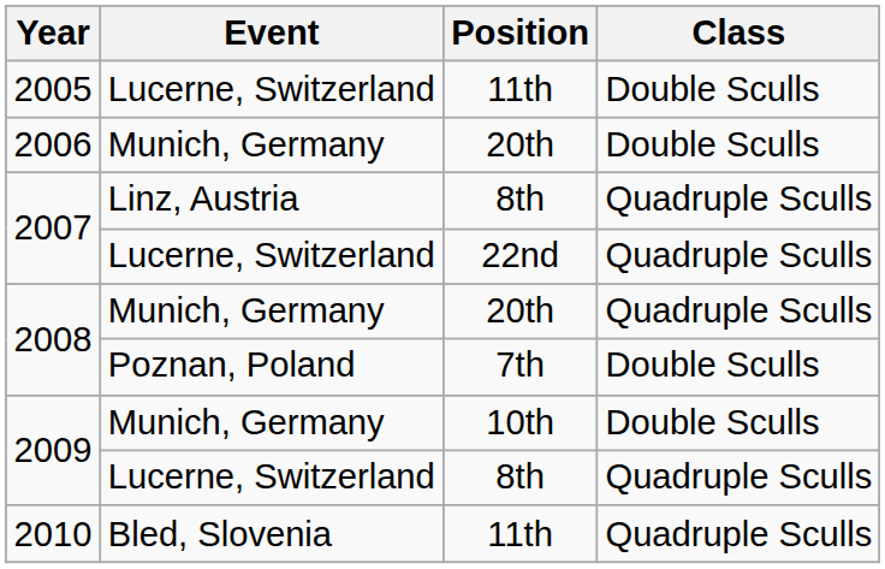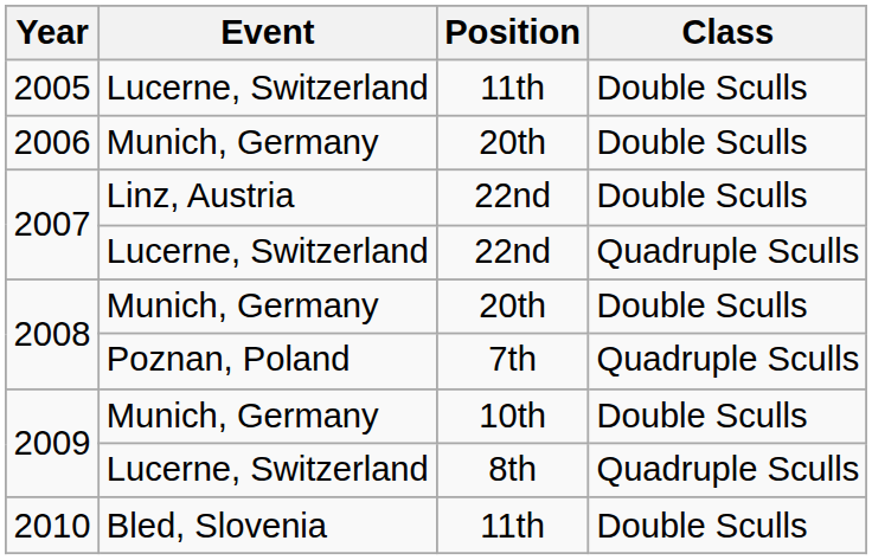2007 / Linz, Austria | Position: 8th -> 22nd
2007 / Linz, Austria | Class: Quadruple Sculls -> Double Sculls
2008 / Munich, Germany | Class: Quadruple Sculls -> Double Sculls
2008 / Poznan, Poland | Class: Double Sculls -> Quadruple Sculls
2010 | Class: Quadruple Sculls -> Double Sculls
